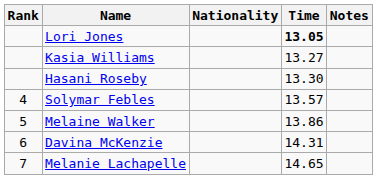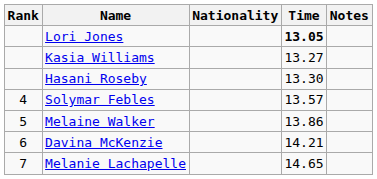Davina McKenzie | Time: 14.31 -> 14.21
